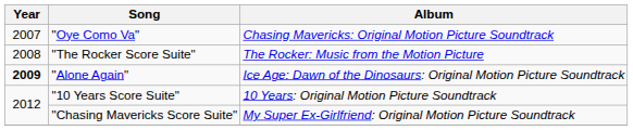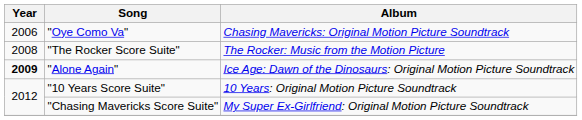"Oye Como Va" | Year: 2007 -> 2006
